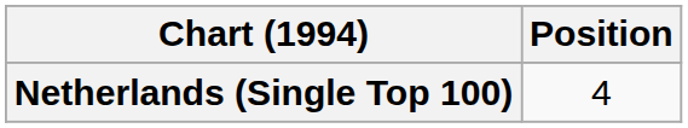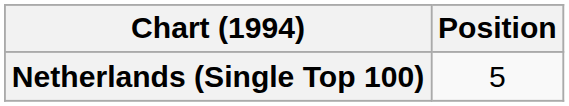Netherlands (Single Top 100) | Position: 4 -> 5
